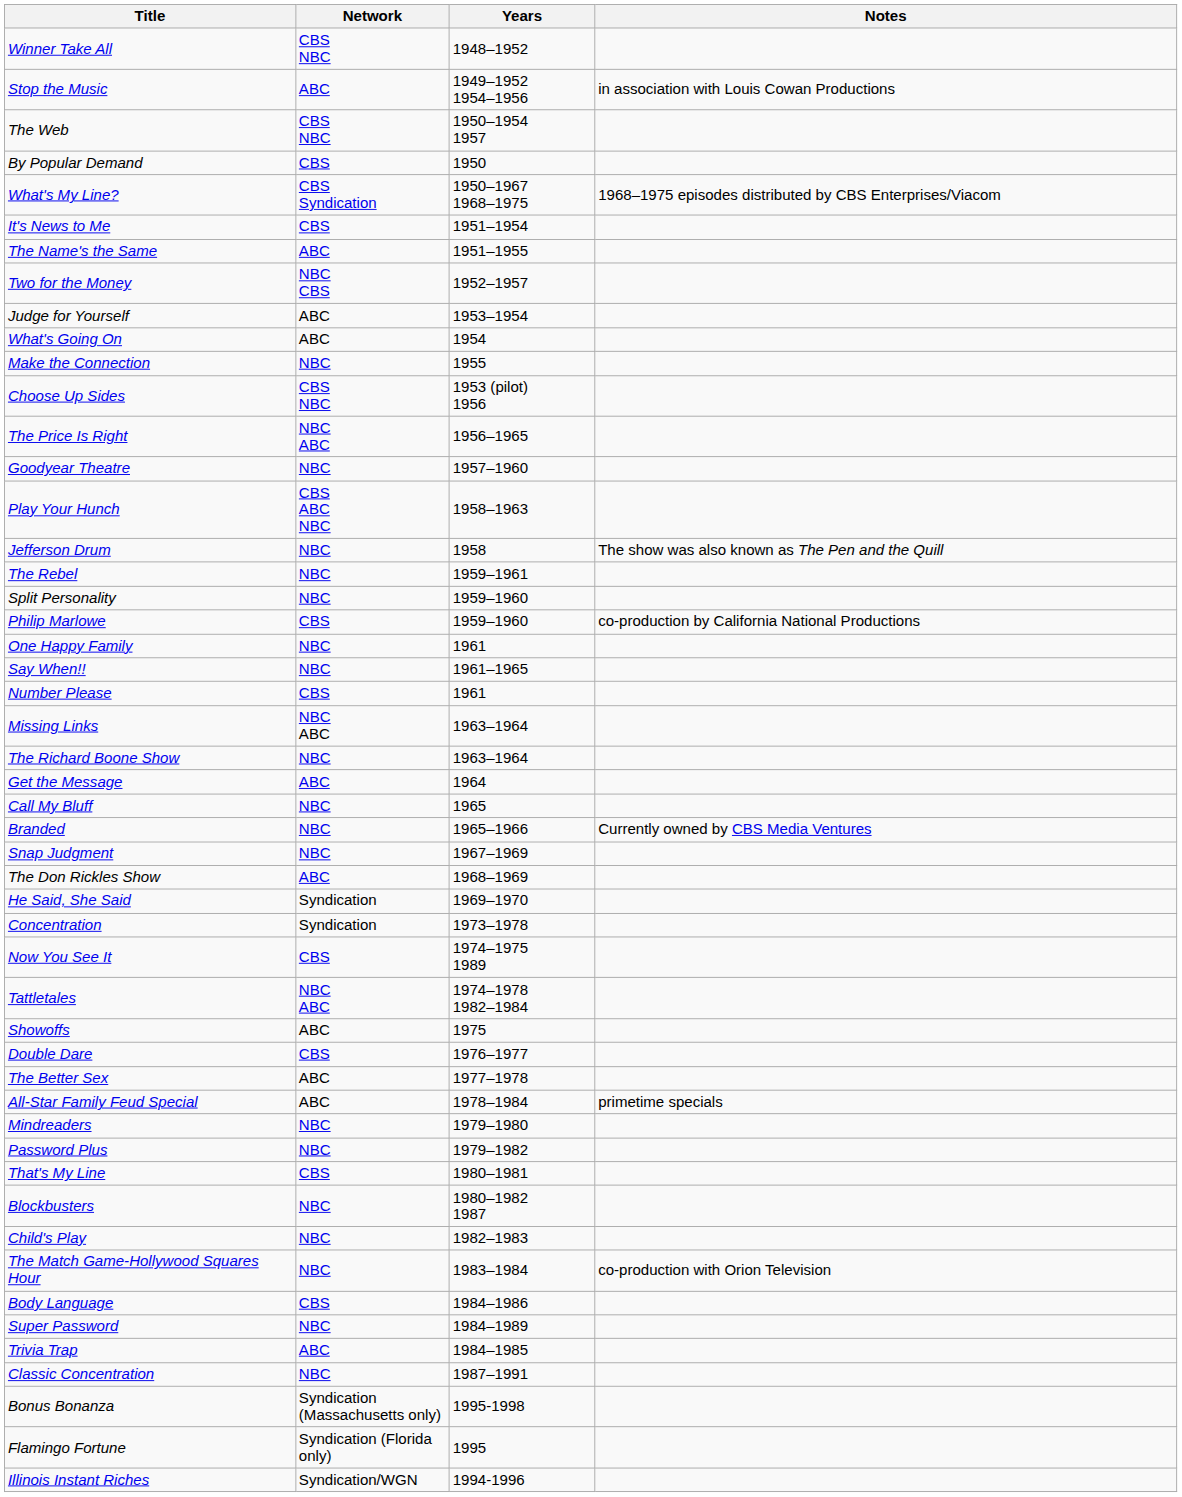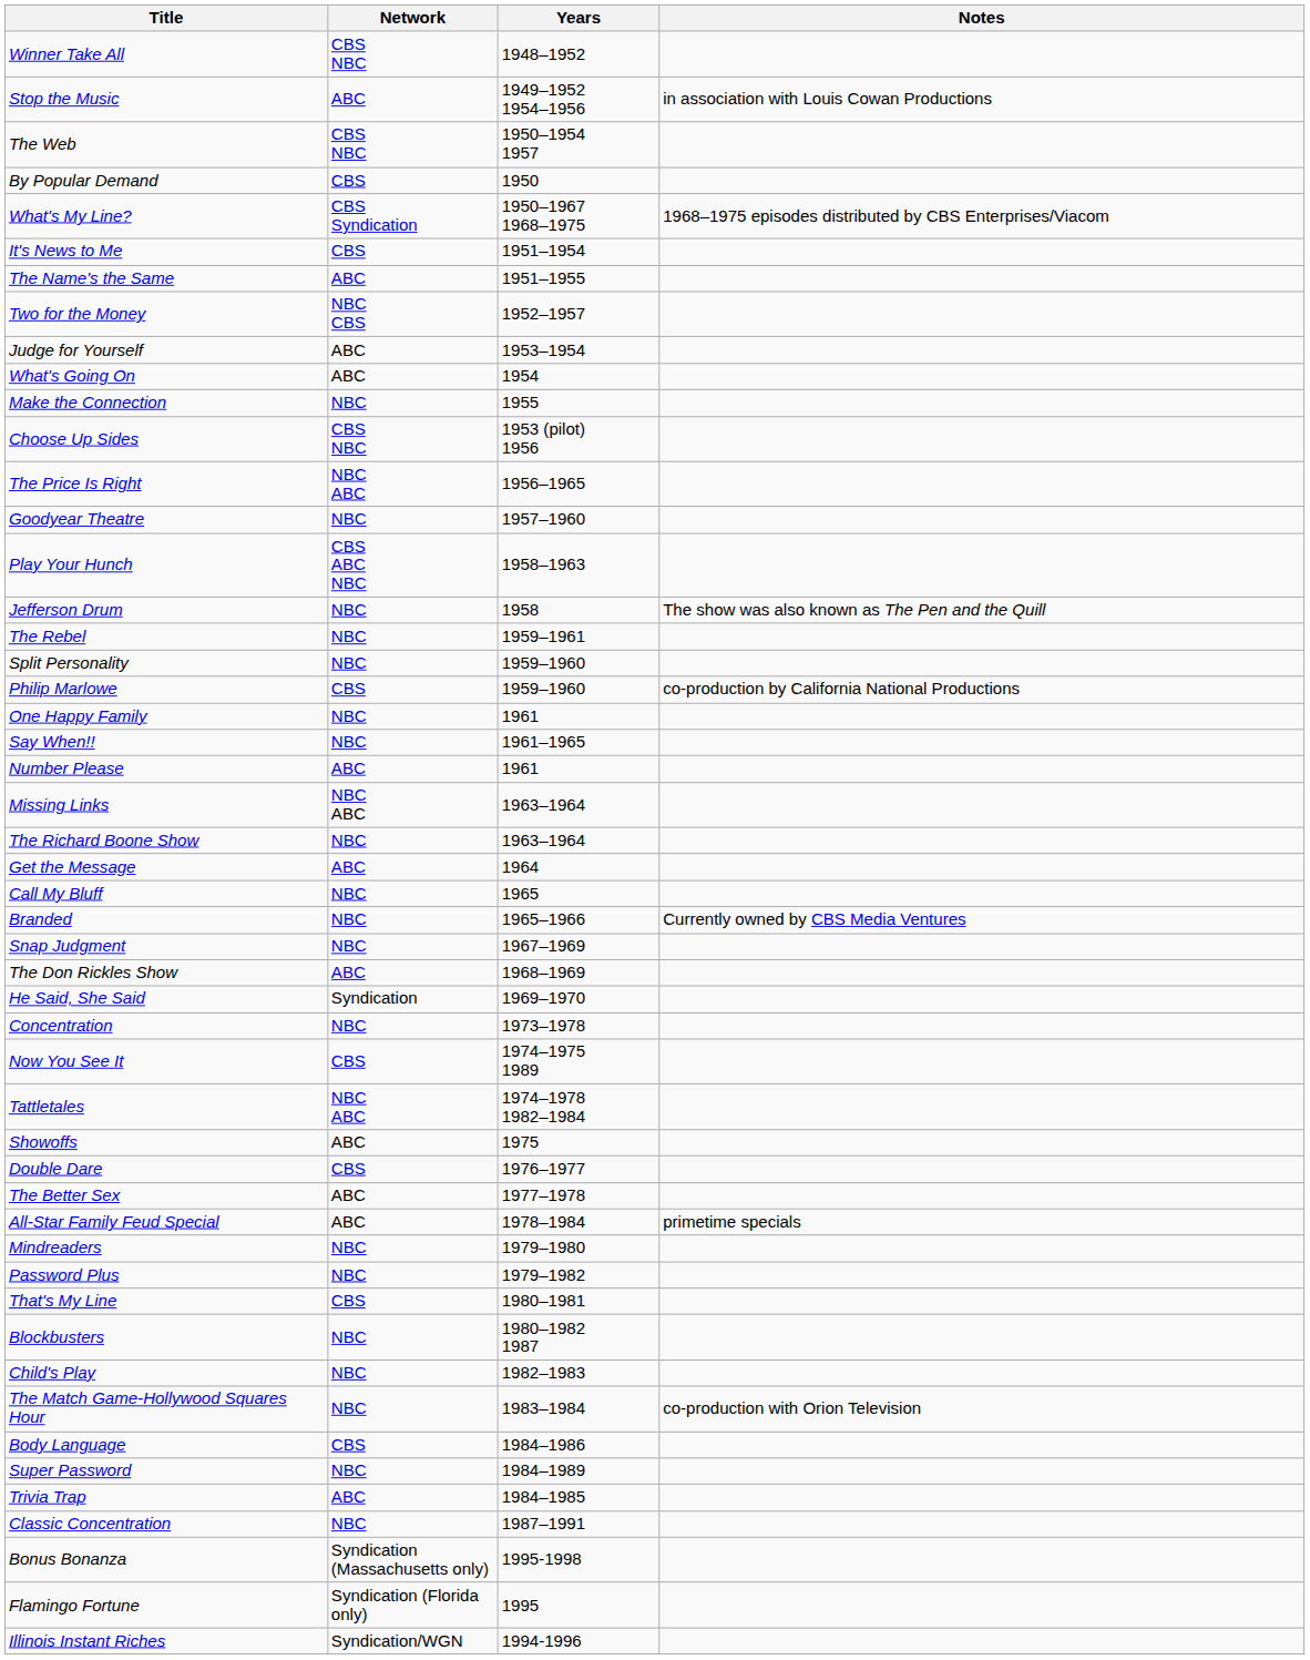Number Please | Network: CBS -> ABC
Concentration | Network: Syndication -> NBC
